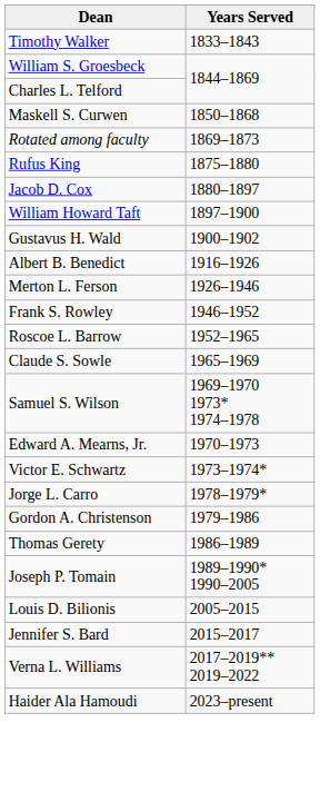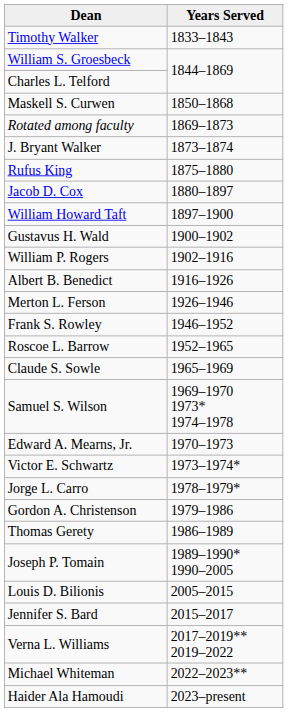+ row: J. Bryant Walker | 1873–1874
+ row: William P. Rogers | 1902–1916
+ row: Michael Whiteman | 2022–2023**
